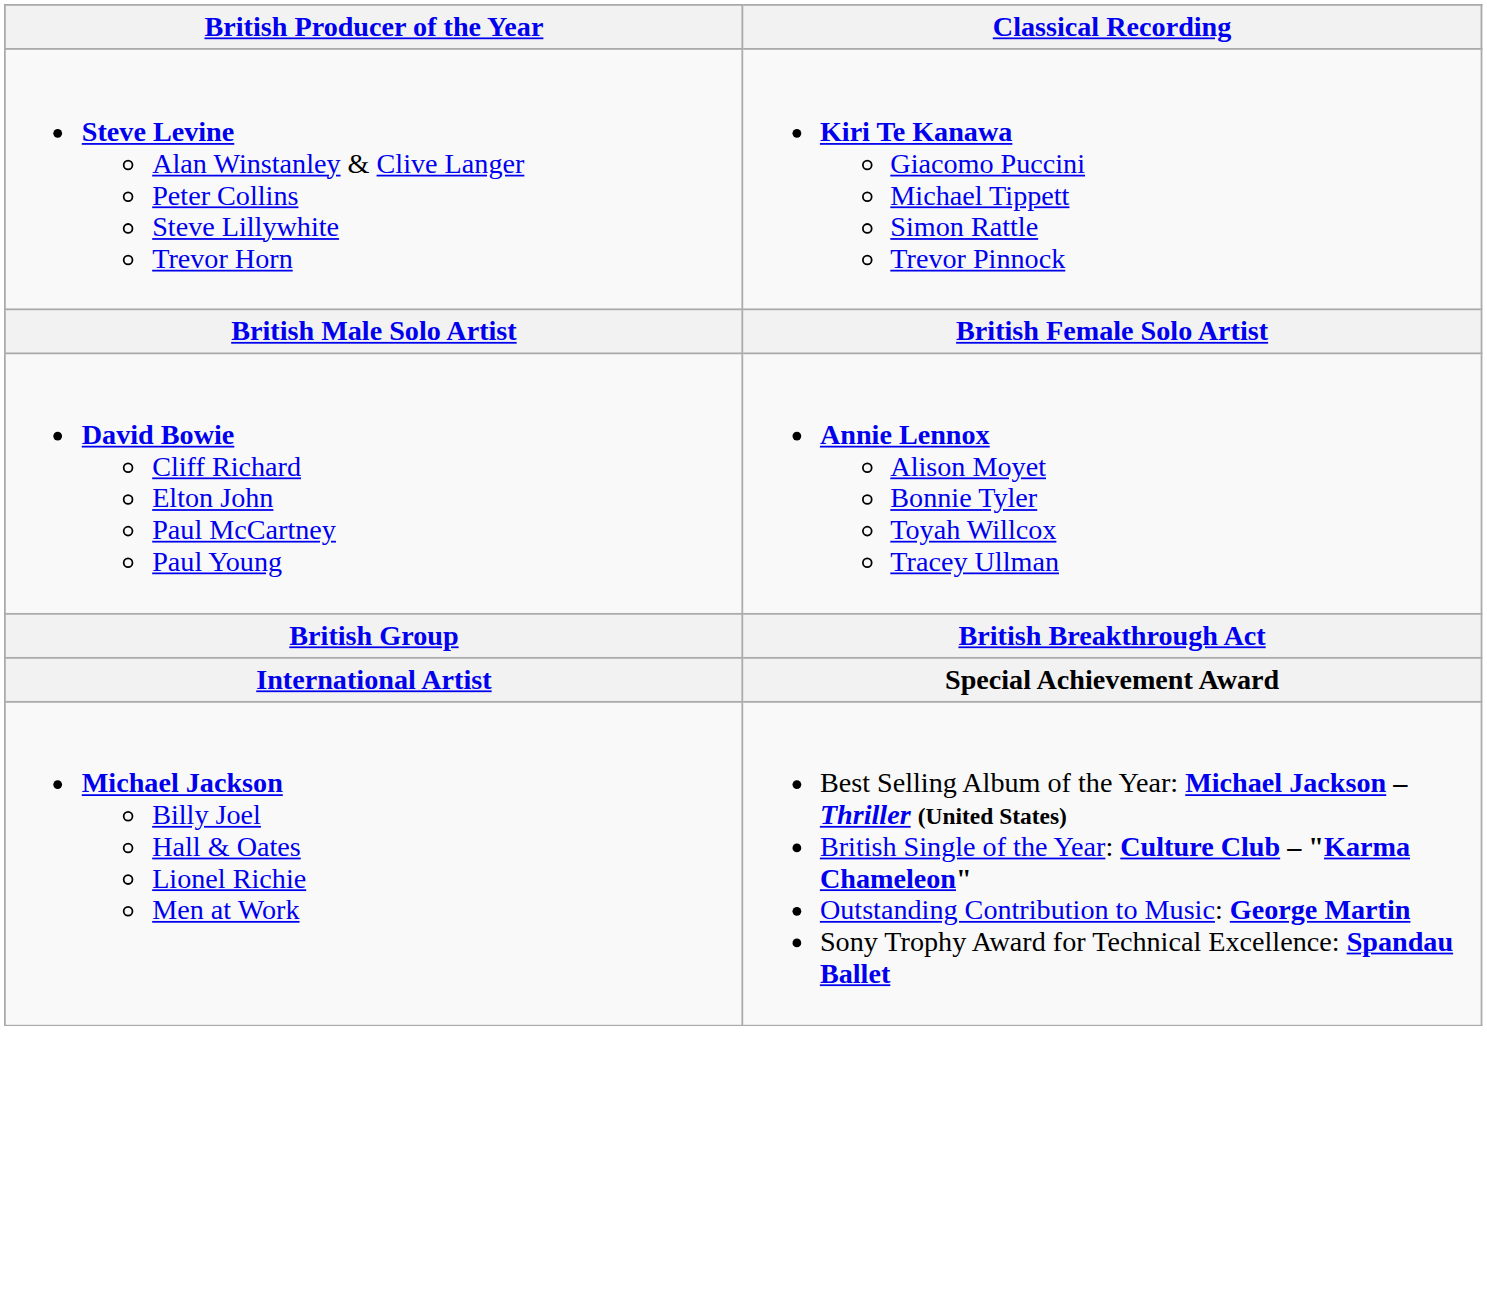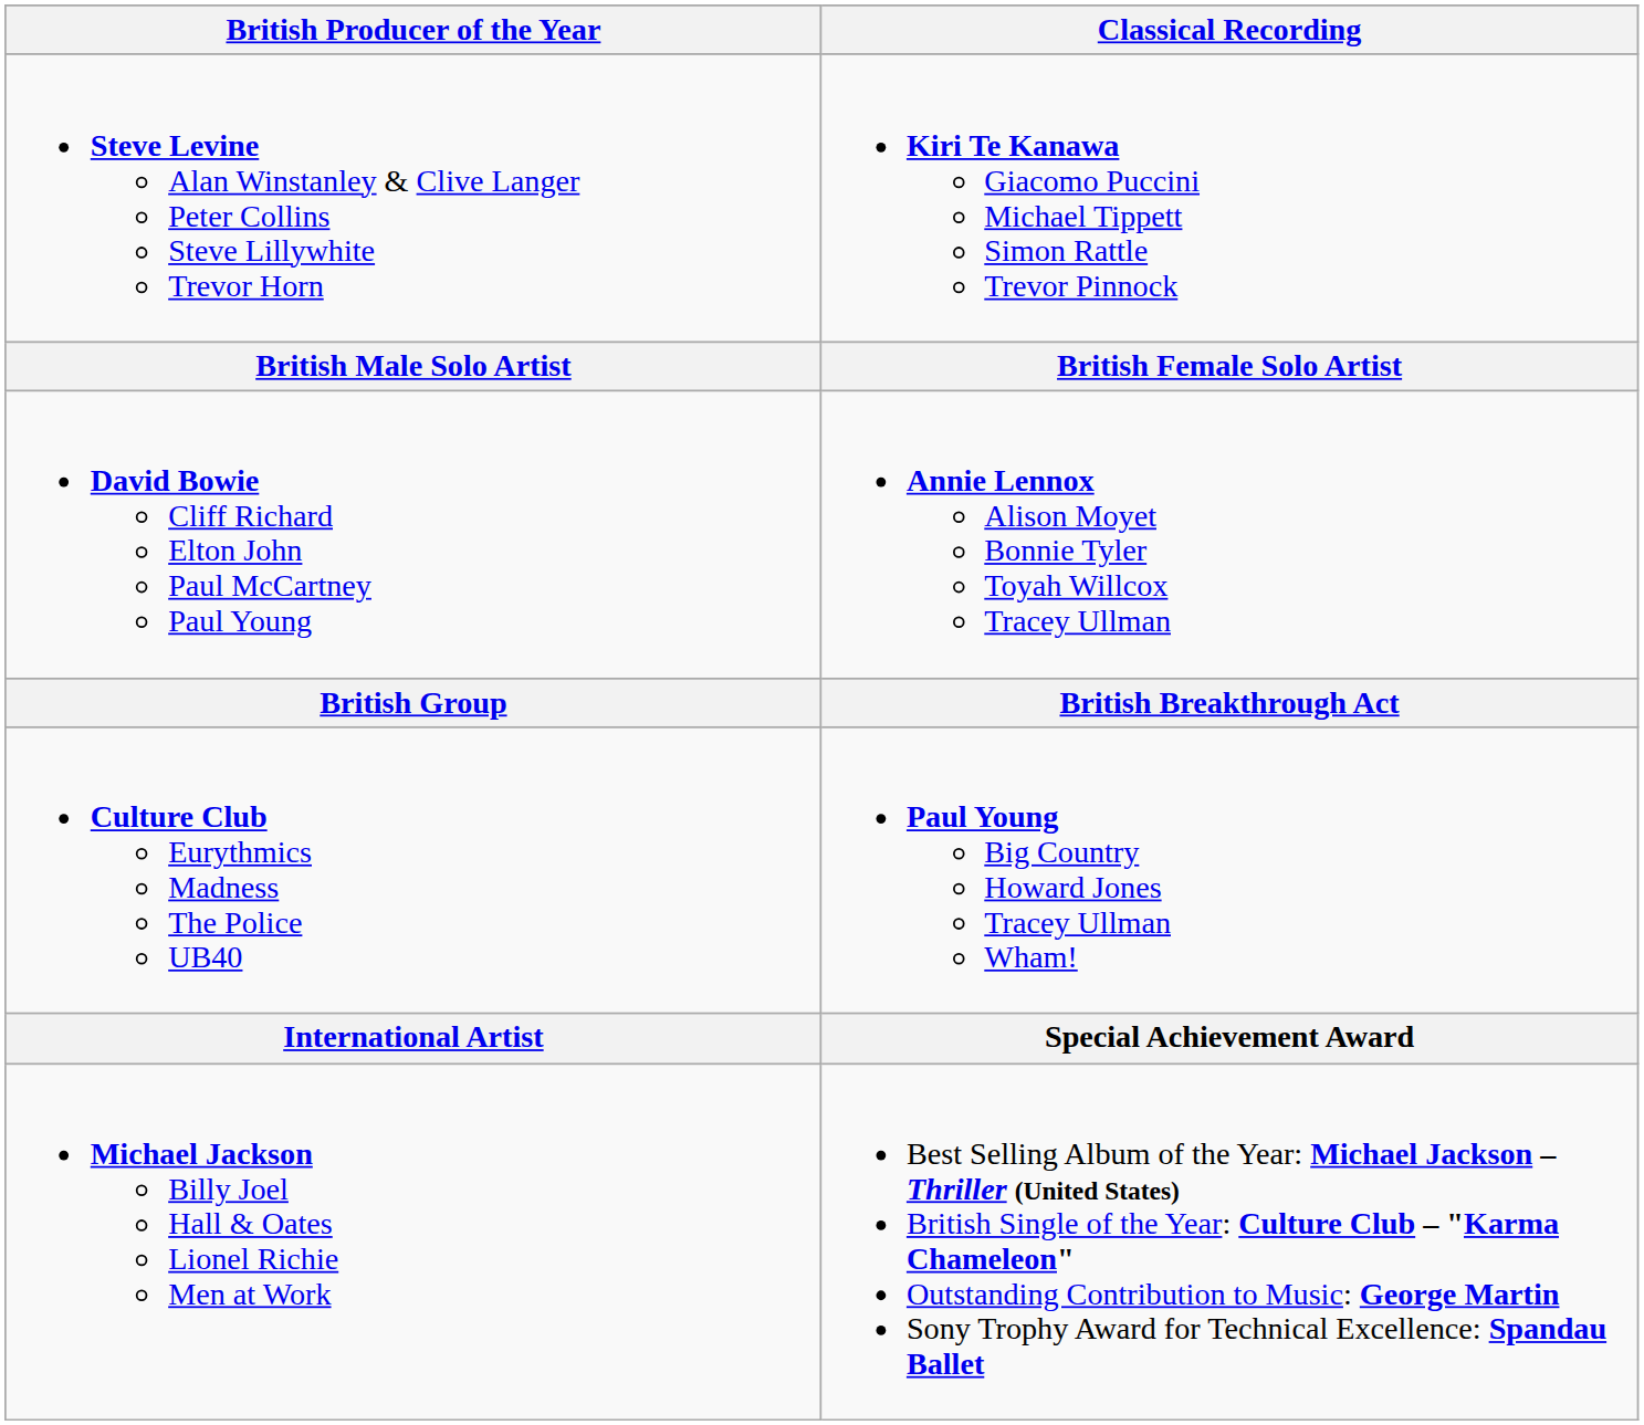+ row: Culture Club Eurythmics Madness The Police UB40 | Paul Young Big Country Howard Jones Tracey Ullman Wham!
